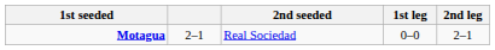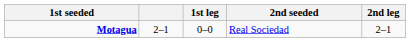columns swapped: 2nd seeded <-> 1st leg
